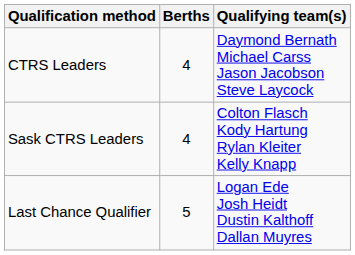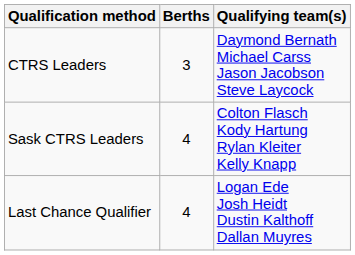CTRS Leaders | Berths: 4 -> 3
Last Chance Qualifier | Berths: 5 -> 4
